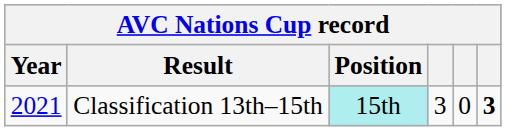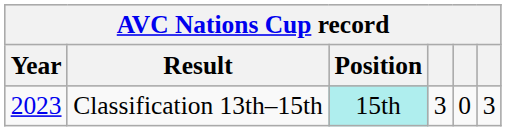Classification 13th–15th | Year: 2021 -> 2023
Classification 13th–15th | column 6: bold -> normal
